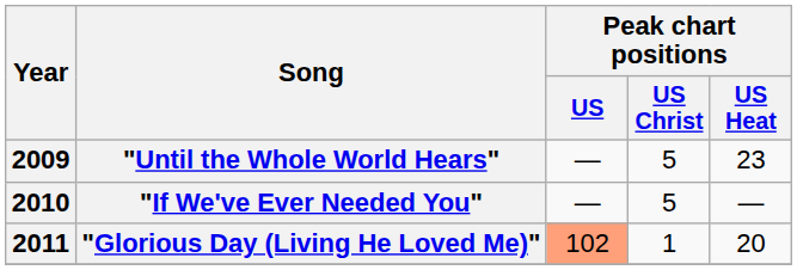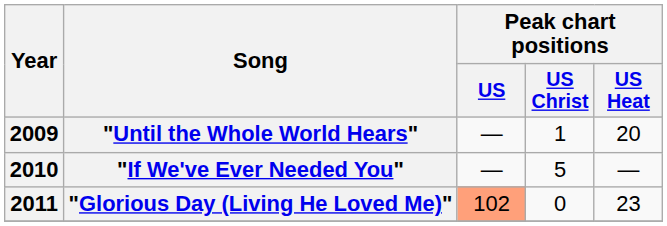"Until the Whole World Hears" | Peak chart positions / US Christ: 5 -> 1
"Until the Whole World Hears" | Peak chart positions / US Heat: 23 -> 20
"Glorious Day (Living He Loved Me)" | Peak chart positions / US Christ: 1 -> 0
"Glorious Day (Living He Loved Me)" | Peak chart positions / US Heat: 20 -> 23
